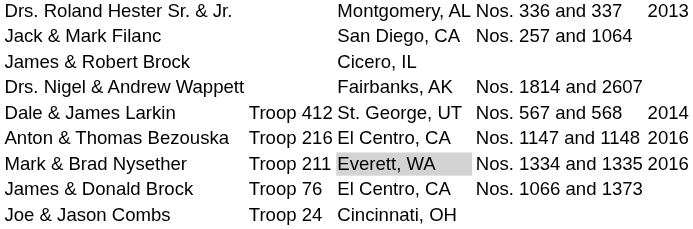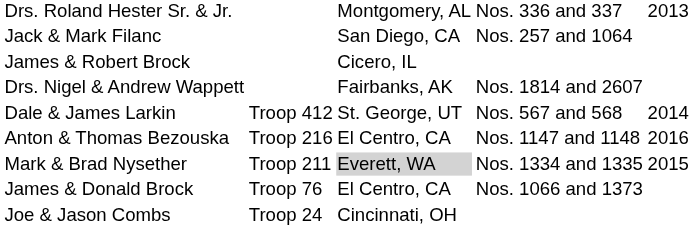Mark & Brad Nysether | column 5: 2016 -> 2015
